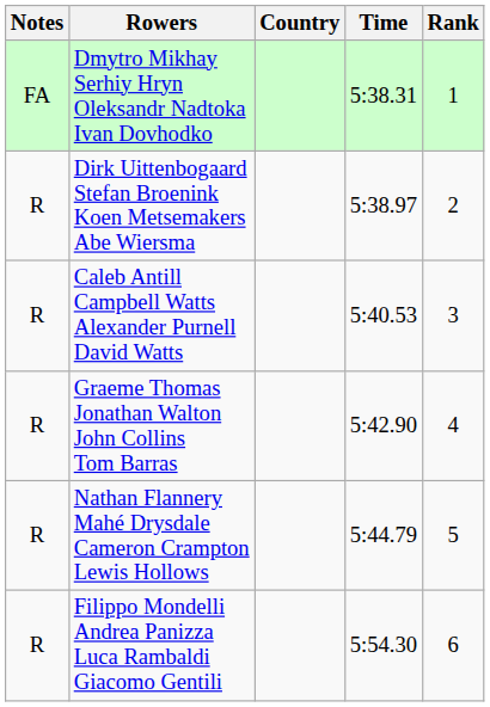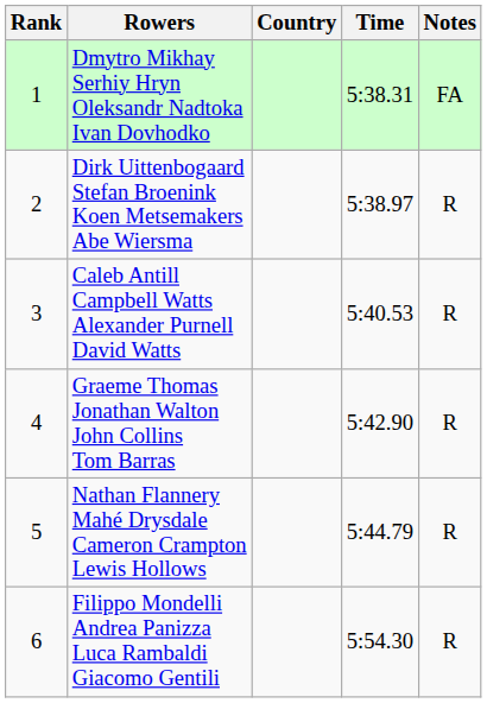columns swapped: Rank <-> Notes
